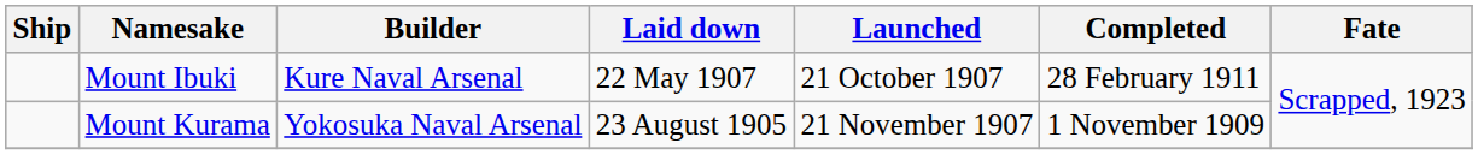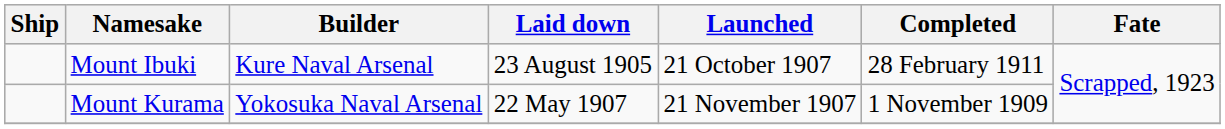Mount Ibuki | Laid down: 22 May 1907 -> 23 August 1905
Mount Kurama | Laid down: 23 August 1905 -> 22 May 1907
